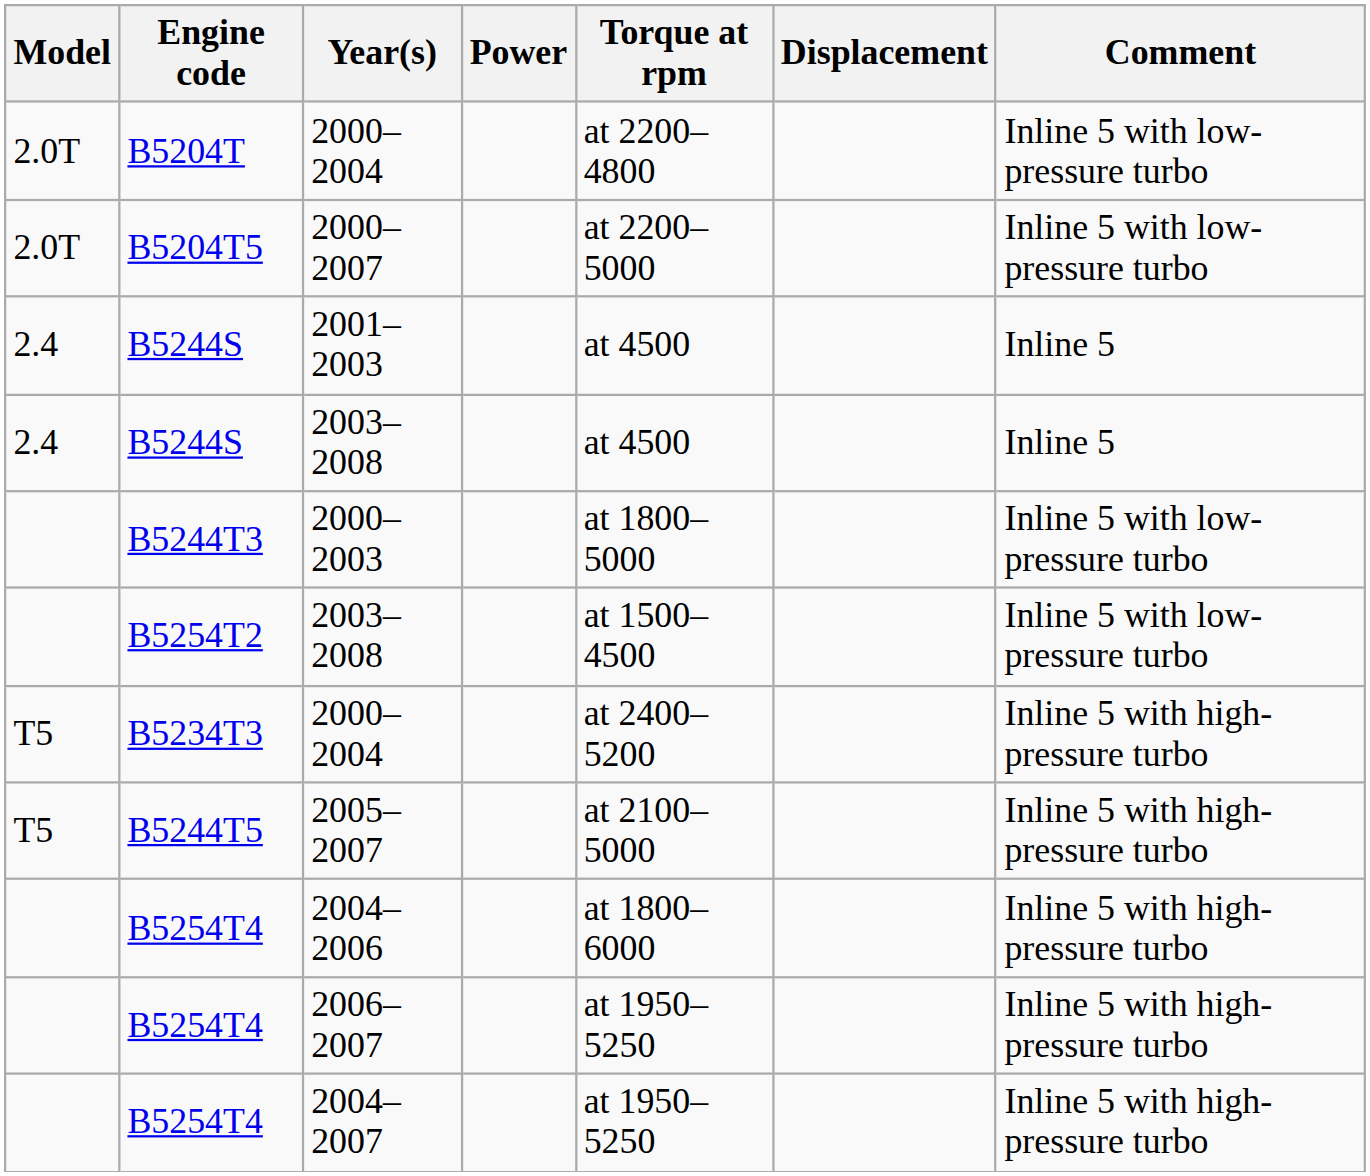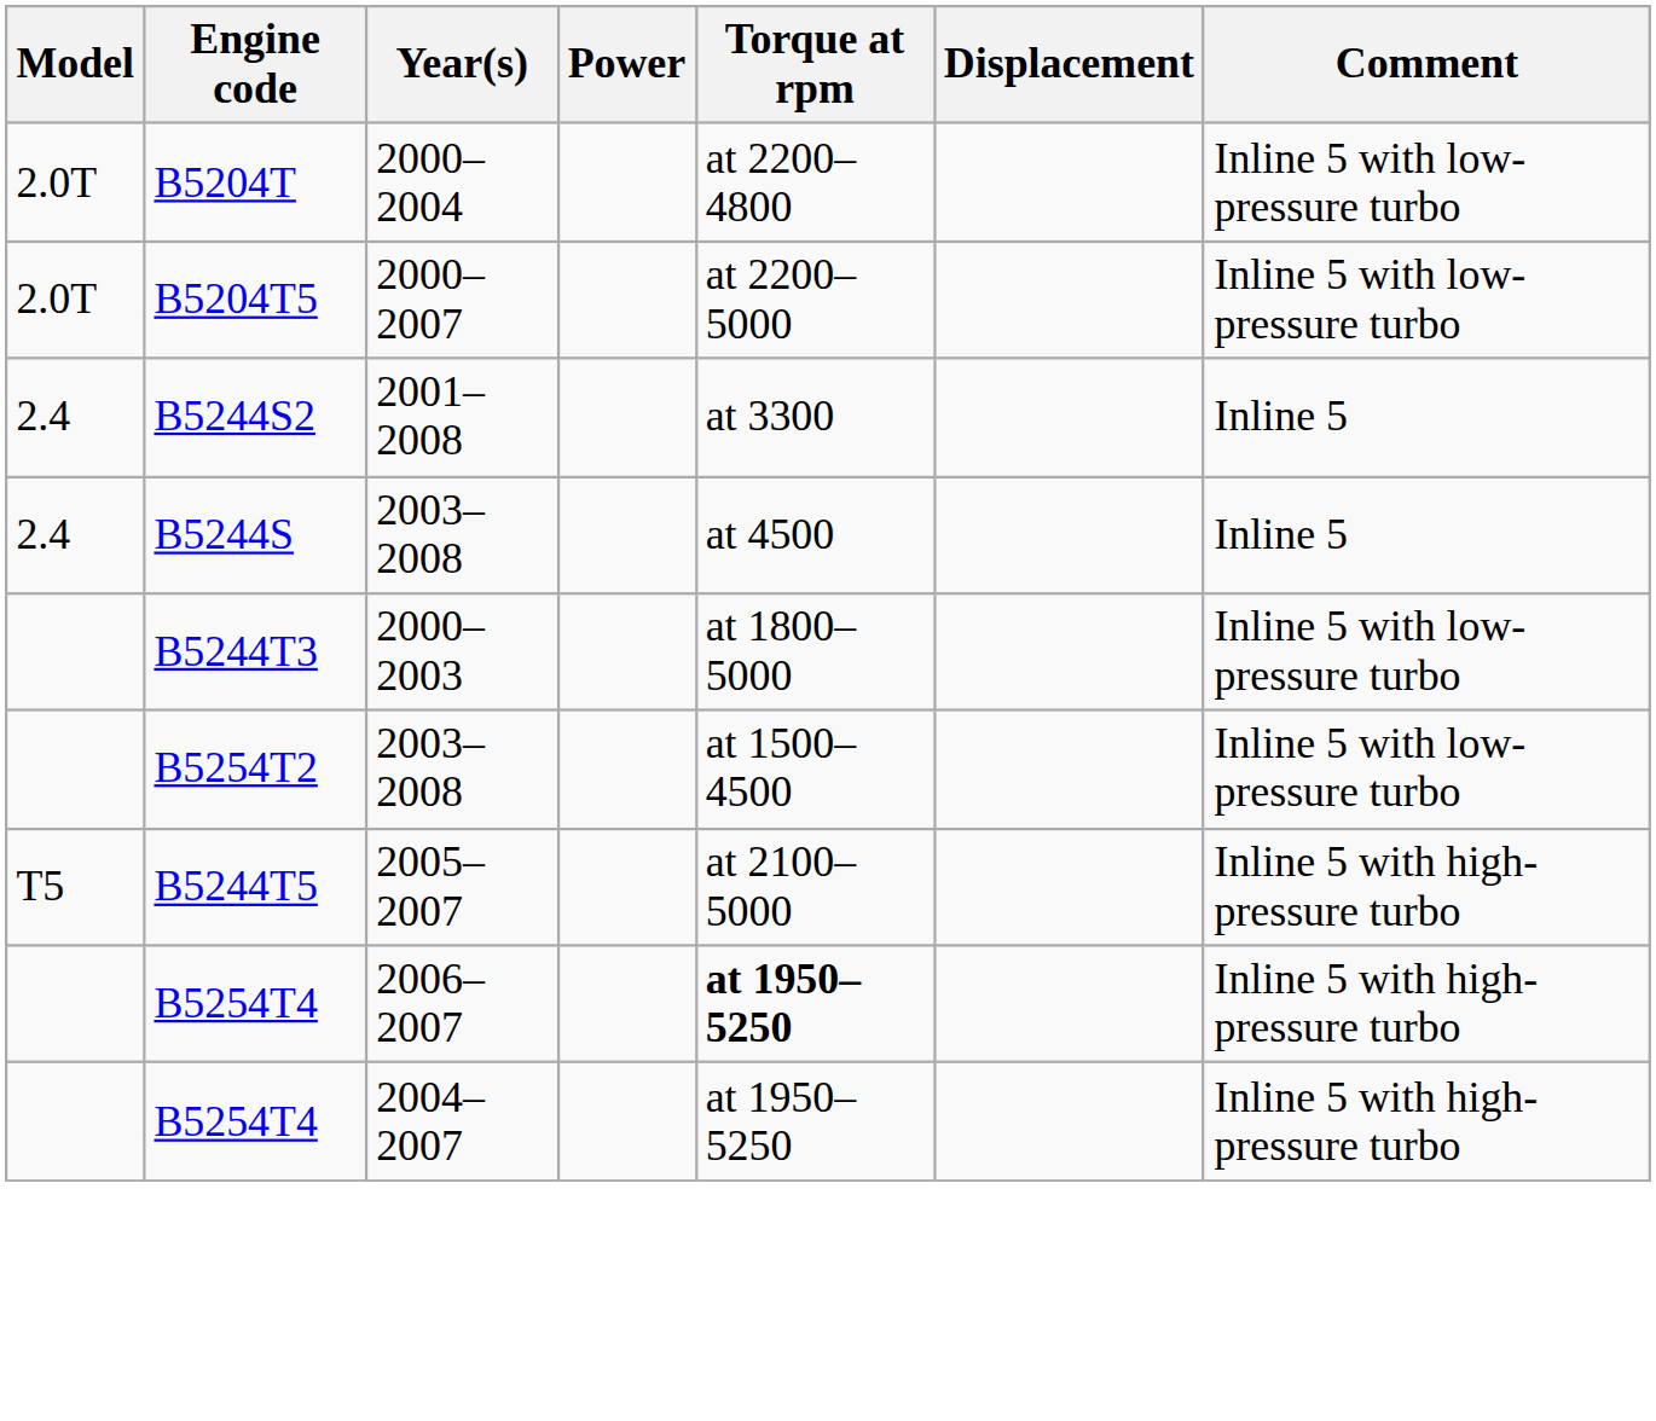+ row: 2.4 | B5244S2 | 2001–2008 | at 3300 | Inline 5
- row: 2.4 | B5244S | 2001–2003 | at 4500 | Inline 5
- row: T5 | B5234T3 | 2000–2004 | at 2400–5200 | Inline 5 with high-pressure turbo
- row: B5254T4 | 2004–2006 | at 1800–6000 | Inline 5 with high-pressure turbo
2006–2007 | Torque at rpm: normal -> bold
